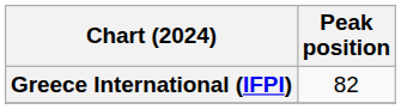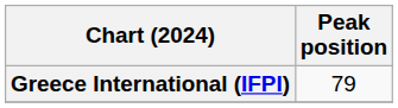Greece International (IFPI) | Peak position: 82 -> 79
